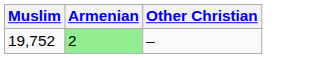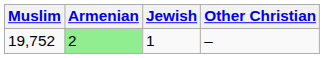+ column: Jewish | 1
